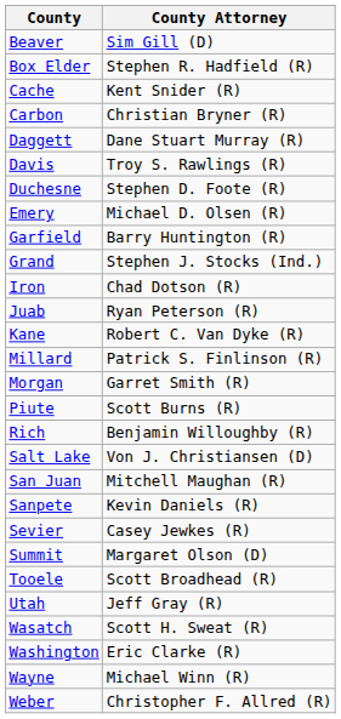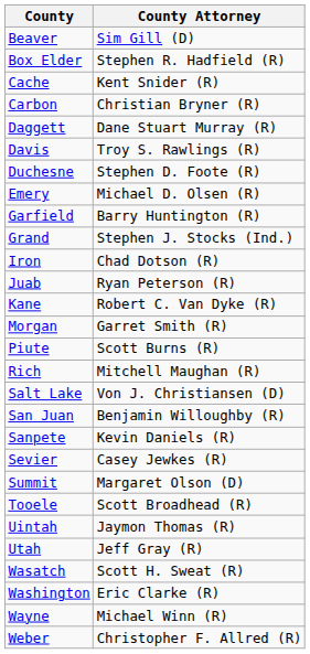- row: Millard | Patrick S. Finlinson (R)
Rich | County Attorney: Benjamin Willoughby (R) -> Mitchell Maughan (R)
San Juan | County Attorney: Mitchell Maughan (R) -> Benjamin Willoughby (R)
+ row: Uintah | Jaymon Thomas (R)
